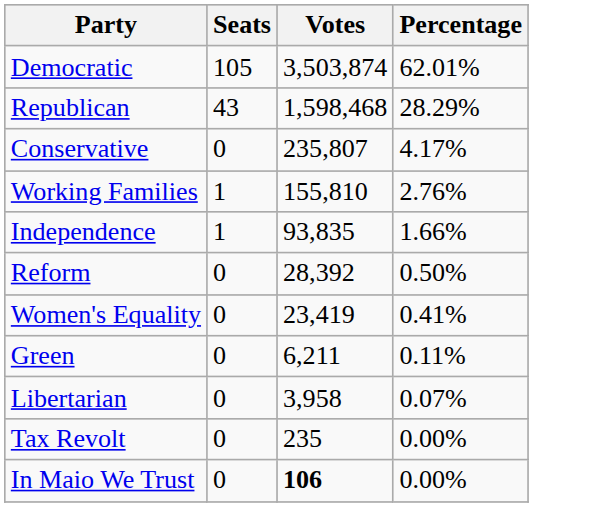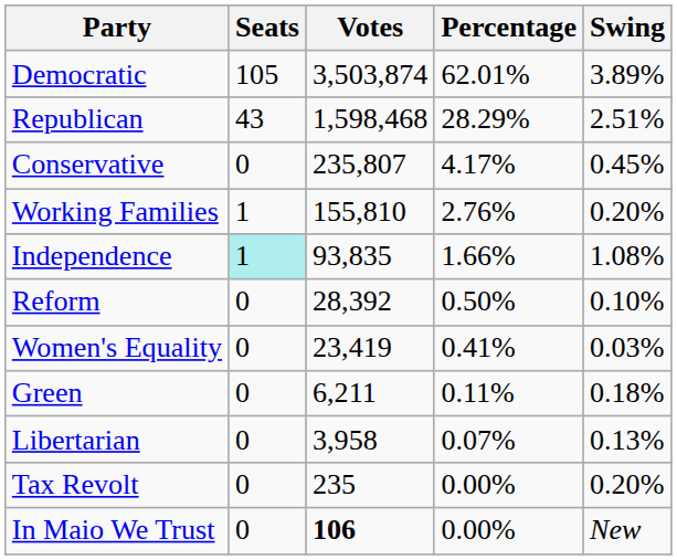+ column: Swing | 3.89% | 2.51% | 0.45% | 0.20% | 1.08% | 0.10% | 0.03% | 0.18% | 0.13% | 0.20% | New
Independence | Seats: no background -> paleturquoise background
